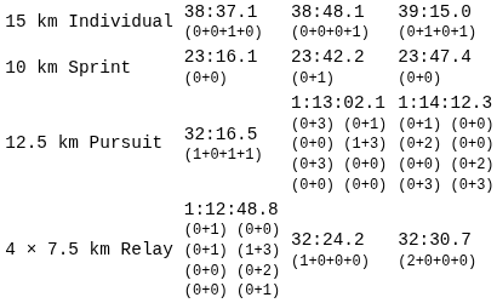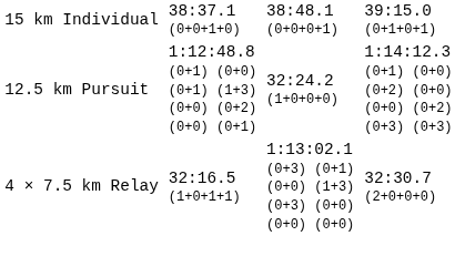- row: 10 km Sprint | 23:16.1 (0+0) | 23:42.2 (0+1) | 23:47.4 (0+0)
12.5 km Pursuit | column 3: 32:16.5 (1+0+1+1) -> 1:12:48.8 (0+1) (0+0) (0+1) (1+3) (0+0) (0+2) (0+0) (0+1)
12.5 km Pursuit | column 5: 1:13:02.1 (0+3) (0+1) (0+0) (1+3) (0+3) (0+0) (0+0) (0+0) -> 32:24.2 (1+0+0+0)
4 × 7.5 km Relay | column 3: 1:12:48.8 (0+1) (0+0) (0+1) (1+3) (0+0) (0+2) (0+0) (0+1) -> 32:16.5 (1+0+1+1)
4 × 7.5 km Relay | column 5: 32:24.2 (1+0+0+0) -> 1:13:02.1 (0+3) (0+1) (0+0) (1+3) (0+3) (0+0) (0+0) (0+0)
